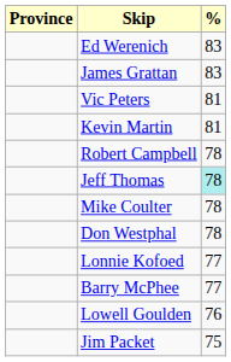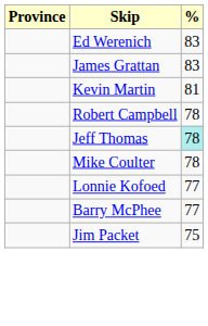- row: Vic Peters | 81
- row: Don Westphal | 78
- row: Lowell Goulden | 76
